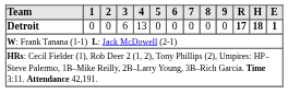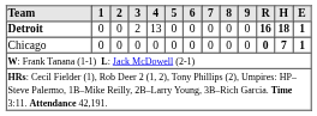Detroit | 3: 6 -> 2
Detroit | R: 17 -> 16
+ row: Chicago | 0 | 0 | 0 | 0 | 0 | 0 | 0 | 0 | 0 | 0 | 7 | 1
